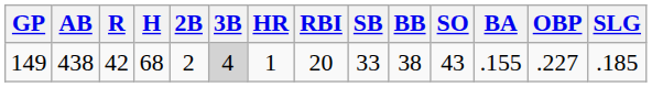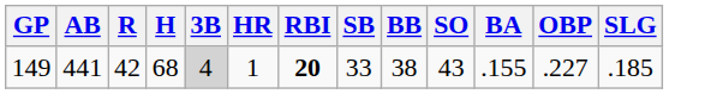- column: 2B | 2
149 | AB: 438 -> 441
149 | RBI: normal -> bold
